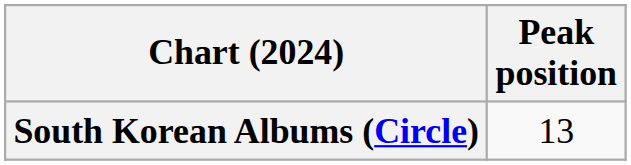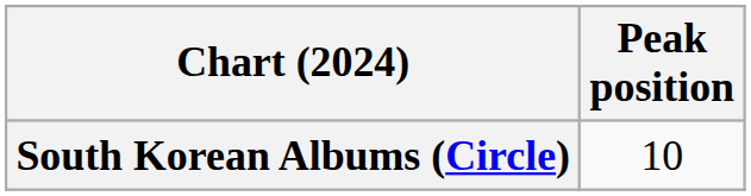South Korean Albums (Circle) | Peak position: 13 -> 10
